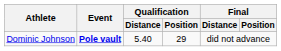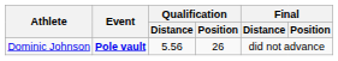Dominic Johnson | Qualification / Distance: 5.40 -> 5.56
Dominic Johnson | Qualification / Position: 29 -> 26
